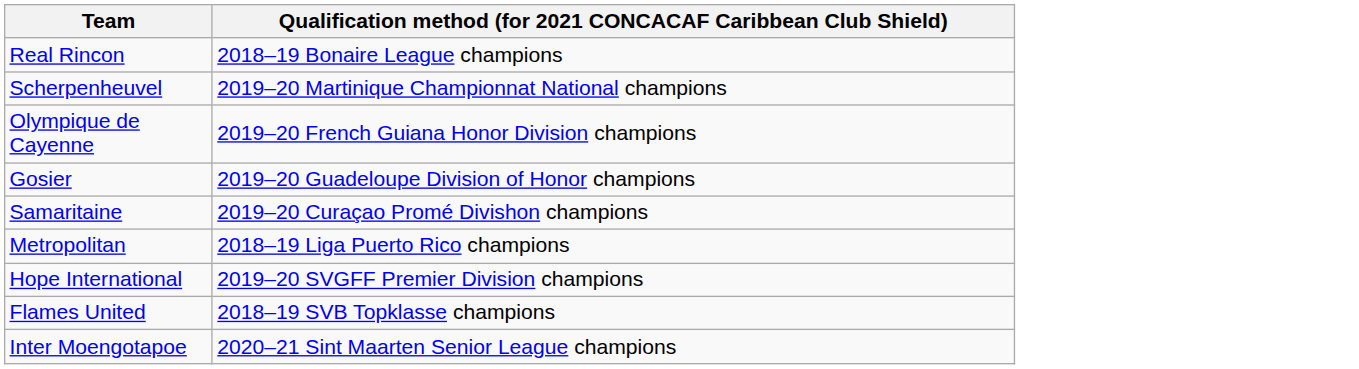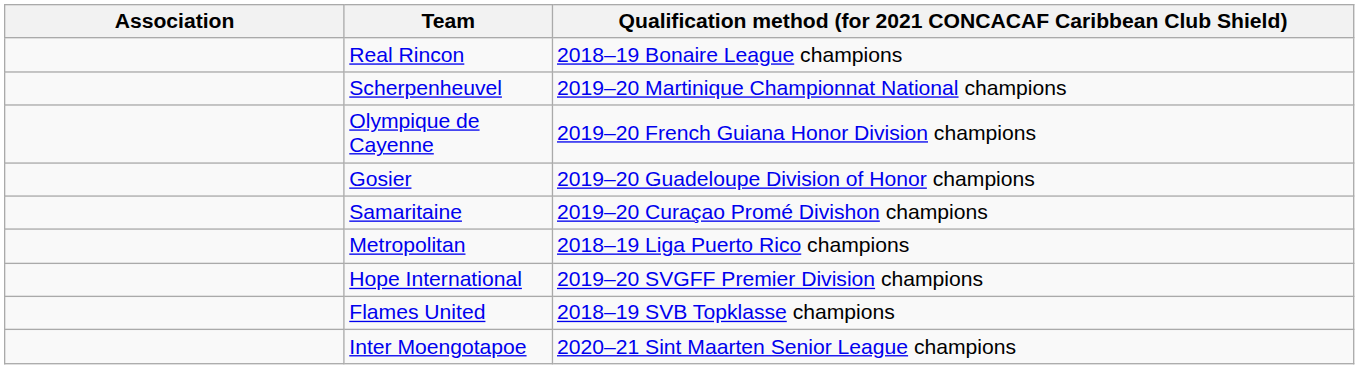+ column: Association
